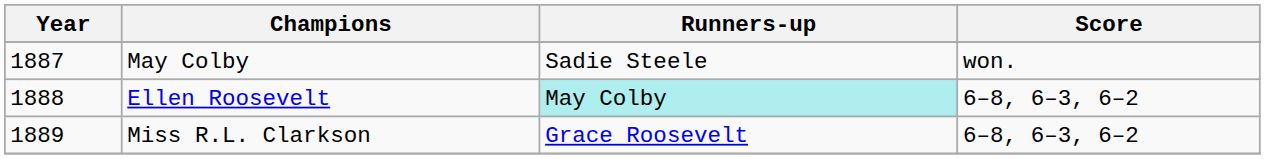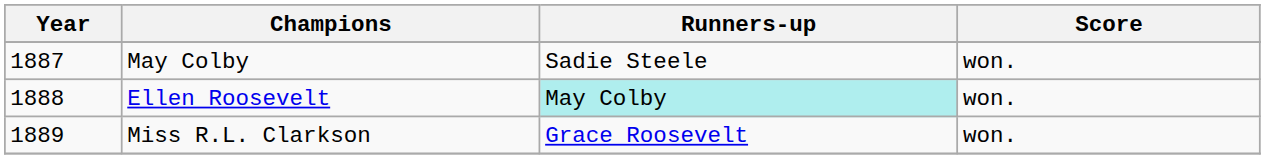Ellen Roosevelt | Score: 6–8, 6–3, 6–2 -> won.
Miss R.L. Clarkson | Score: 6–8, 6–3, 6–2 -> won.
